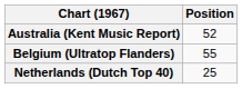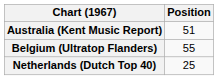Australia (Kent Music Report) | Position: 52 -> 51
